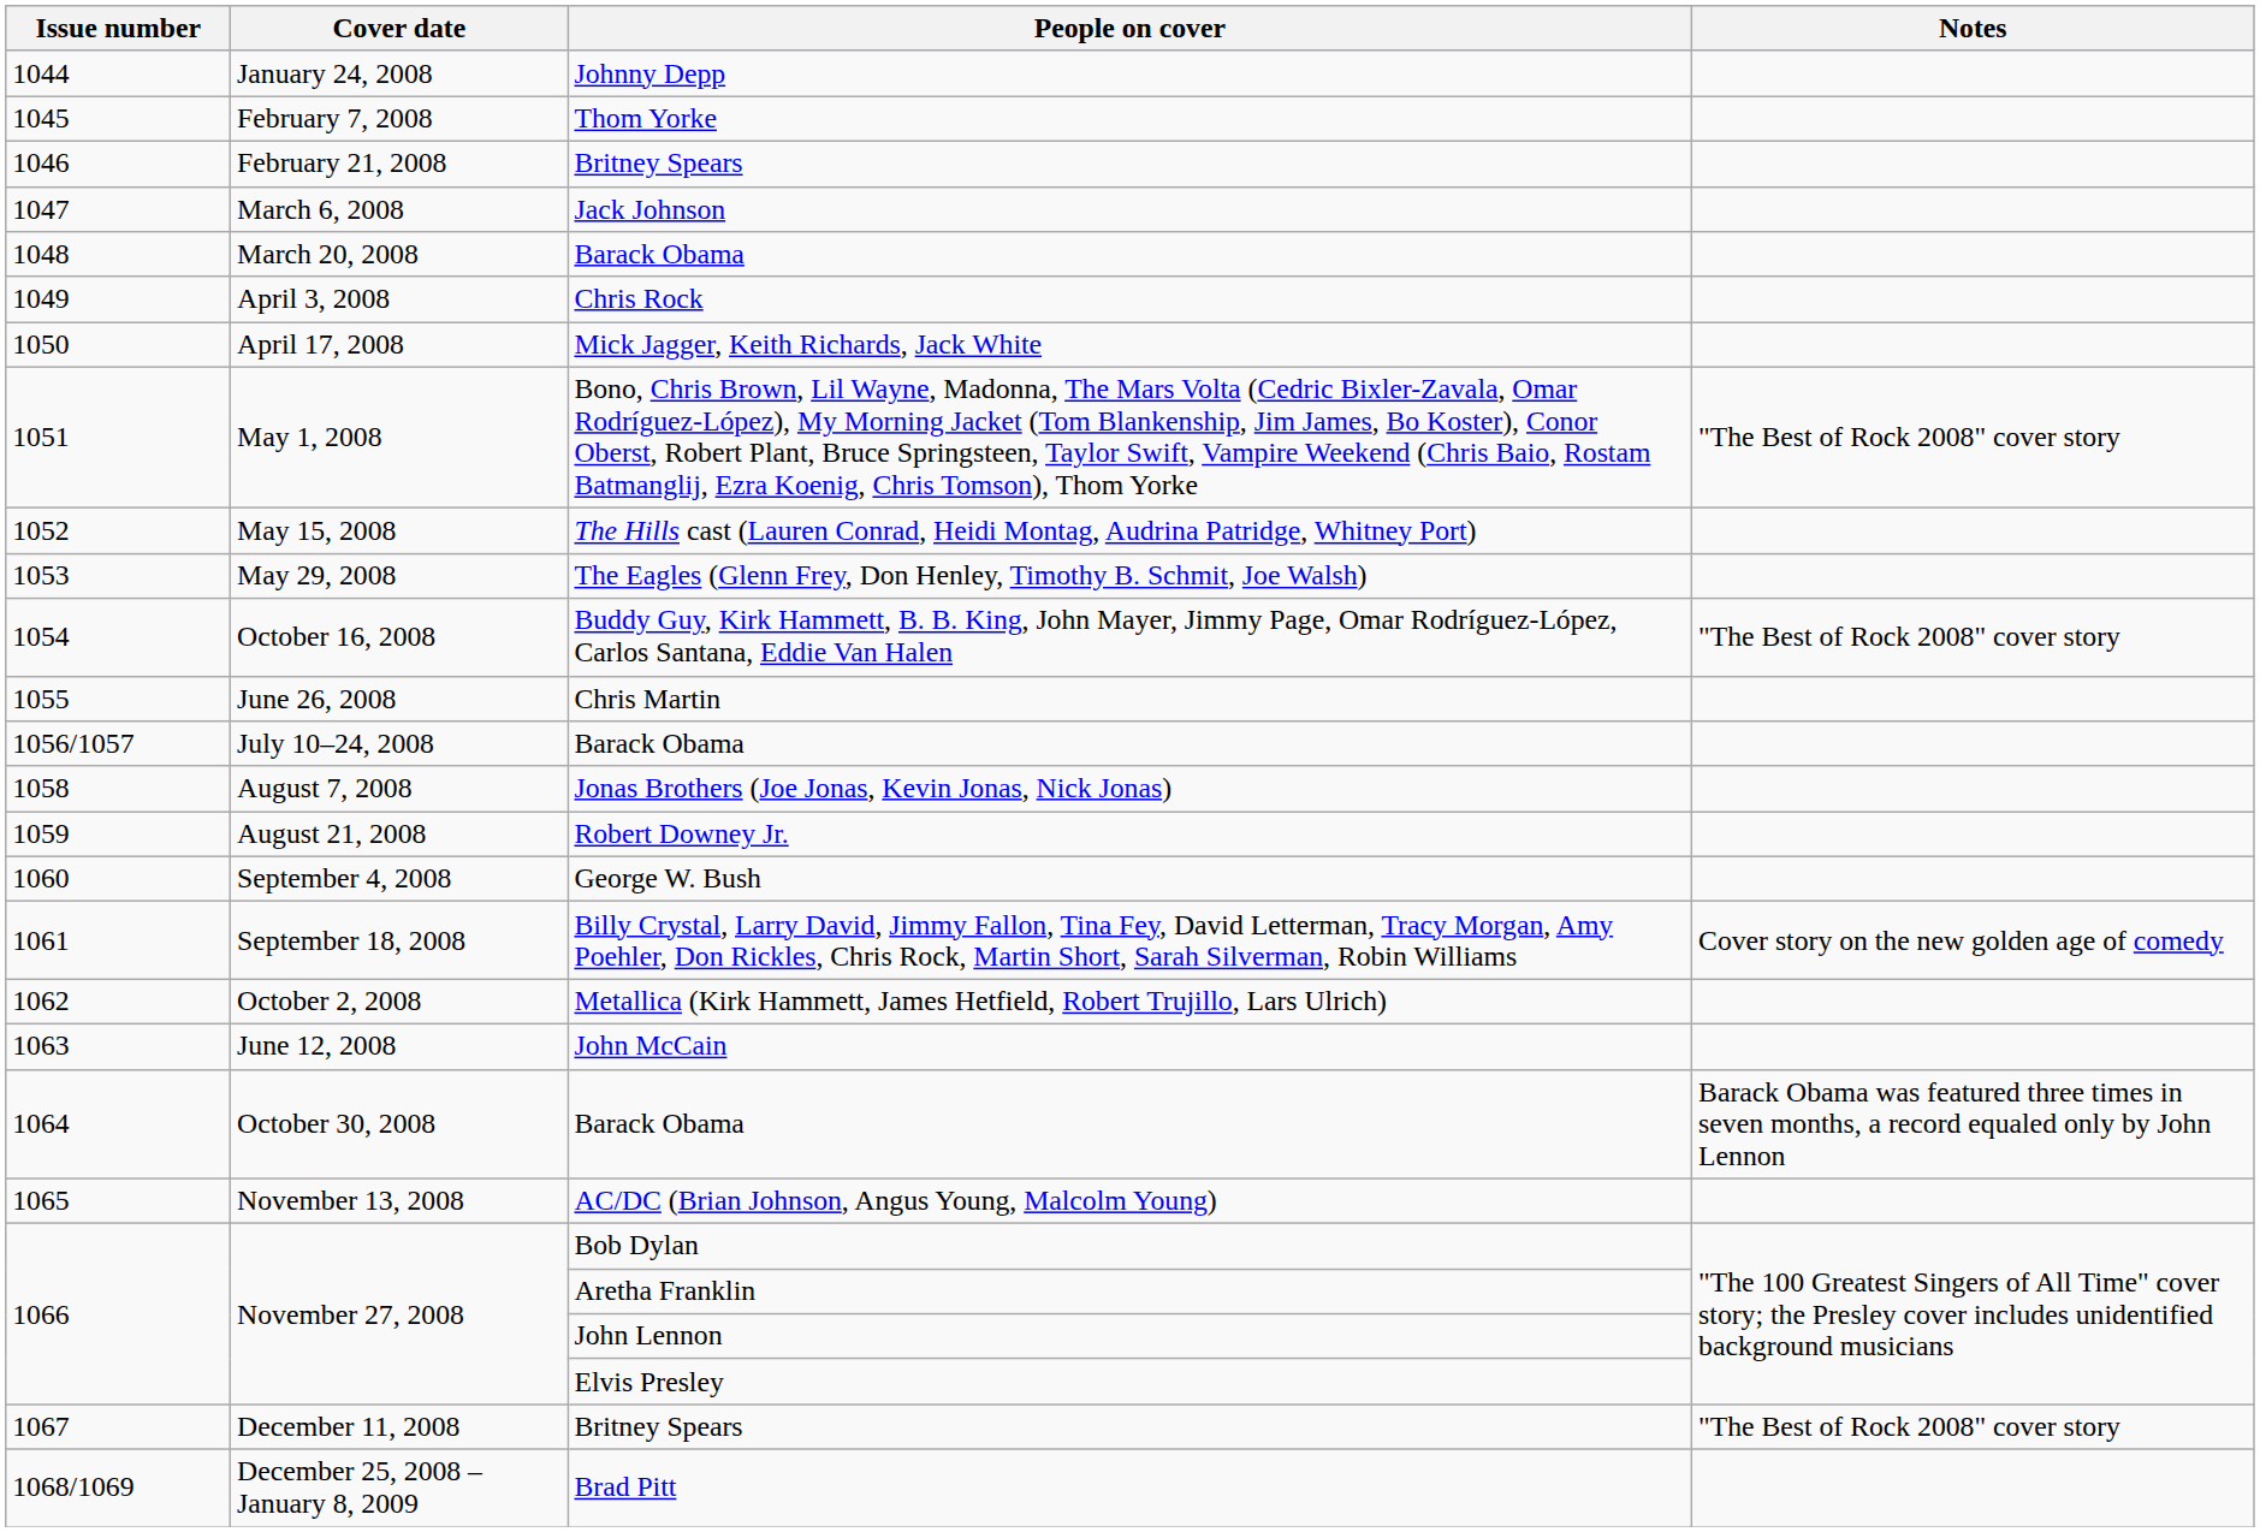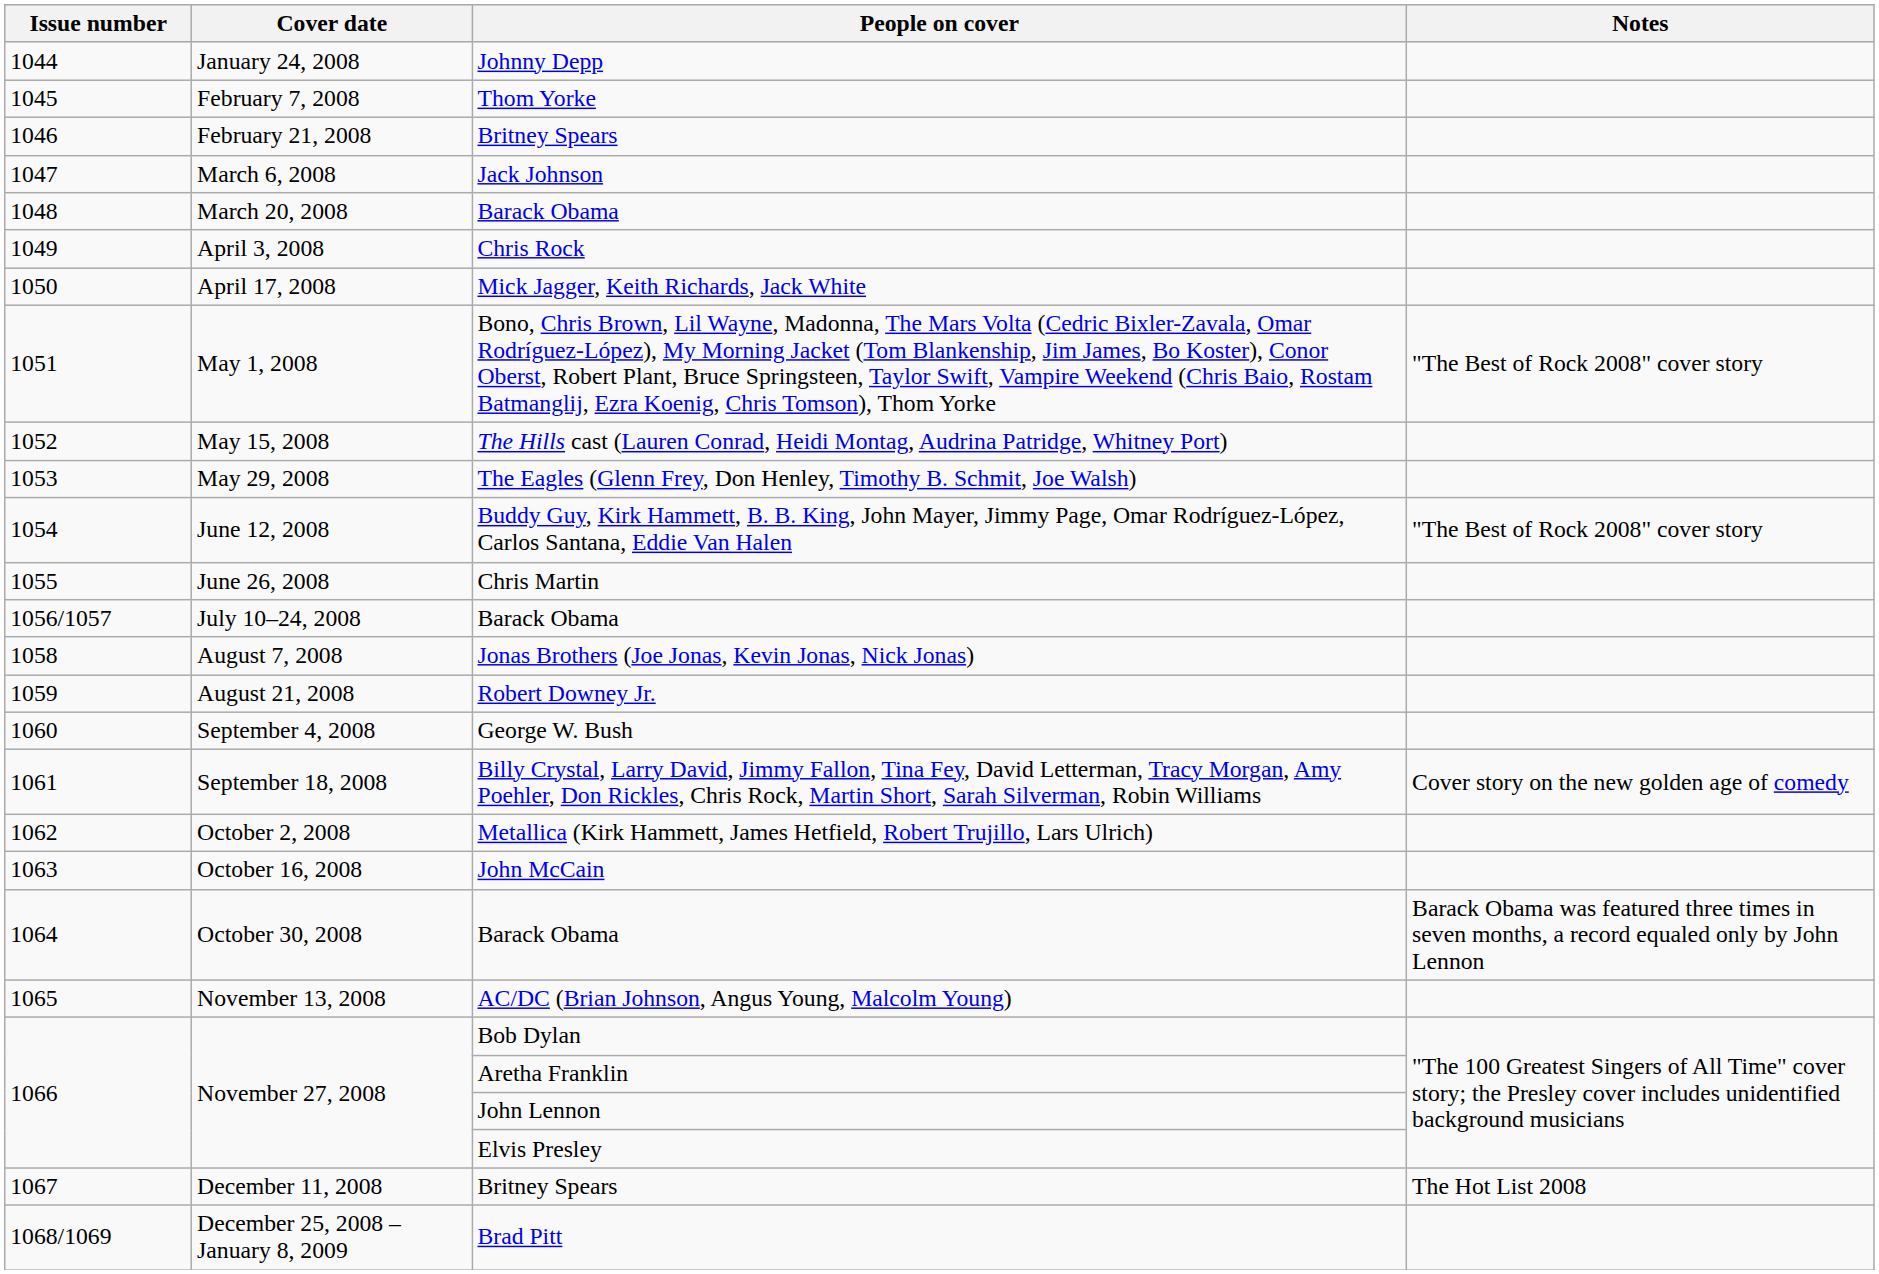1054 | Cover date: October 16, 2008 -> June 12, 2008
1063 | Cover date: June 12, 2008 -> October 16, 2008
1067 | Notes: "The Best of Rock 2008" cover story -> The Hot List 2008
